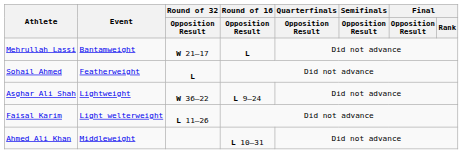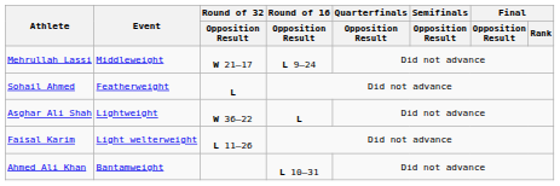Mehrullah Lassi | Event: Bantamweight -> Middleweight
Mehrullah Lassi | Round of 16 / Opposition Result: L -> L 9–24
Asghar Ali Shah | Round of 16 / Opposition Result: L 9–24 -> L
Ahmed Ali Khan | Event: Middleweight -> Bantamweight
